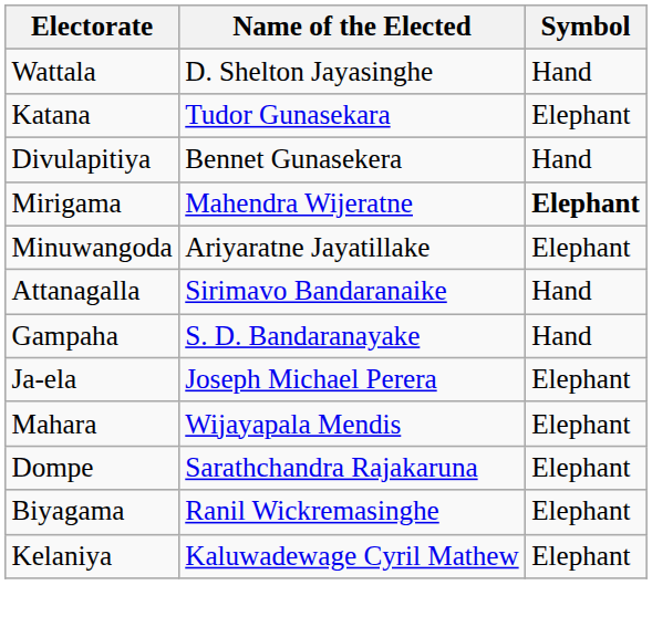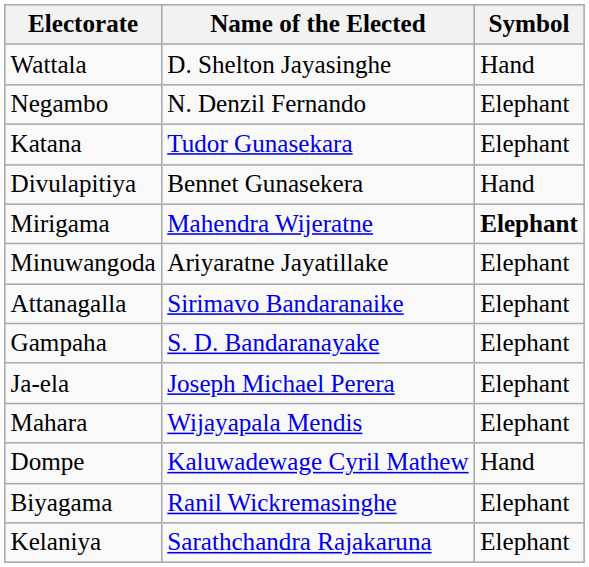+ row: Negambo | N. Denzil Fernando | Elephant
Attanagalla | Symbol: Hand -> Elephant
Gampaha | Symbol: Hand -> Elephant
Dompe | Name of the Elected: Sarathchandra Rajakaruna -> Kaluwadewage Cyril Mathew
Dompe | Symbol: Elephant -> Hand
Kelaniya | Name of the Elected: Kaluwadewage Cyril Mathew -> Sarathchandra Rajakaruna
